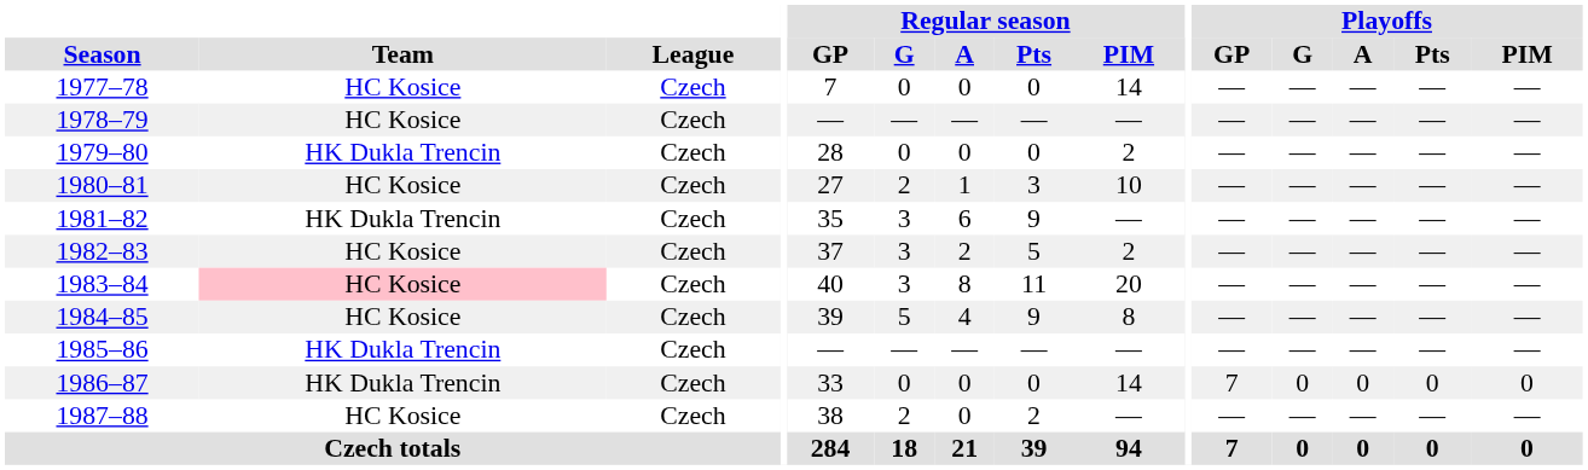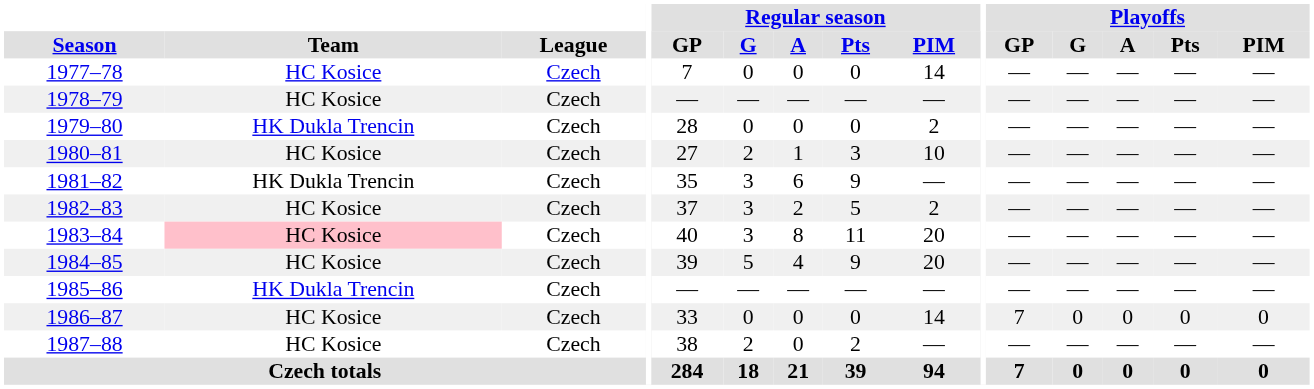1984–85 | Regular season / PIM: 8 -> 20
1986–87 | Team: HK Dukla Trencin -> HC Kosice
